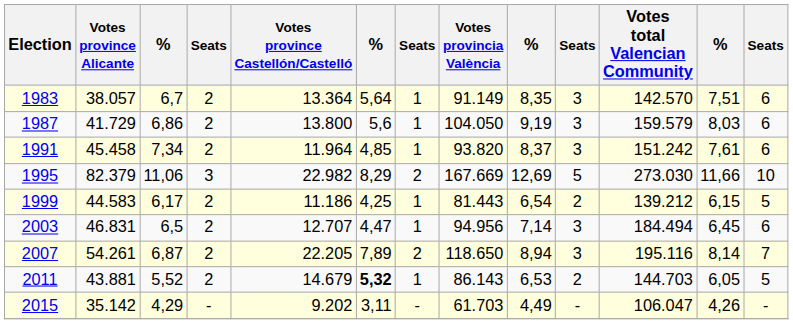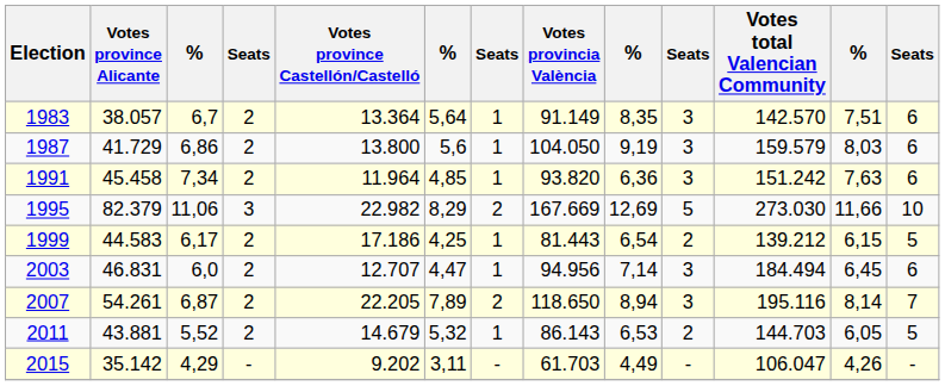1991 | column 9: 8,37 -> 6,36
1991 | column 12: 7,61 -> 7,63
1999 | Votes province Castellón/Castelló: 11.186 -> 17.186
2003 | column 3: 6,5 -> 6,0
2011 | column 6: bold -> normal
